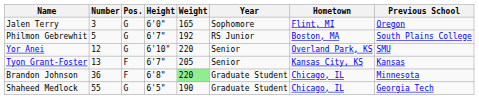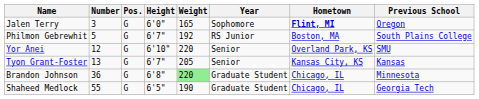Jalen Terry | Hometown: normal -> bold
Tyon Grant-Foster | Pos.: F -> G
Brandon Johnson | Pos.: F -> G
